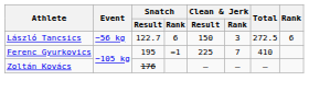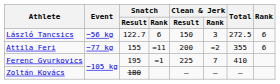+ row: Attila Feri | −77 kg | 155 | =11 | 200 | =2 | 355 | 6
Zoltán Kovács | Snatch / Result: 176 -> 180
